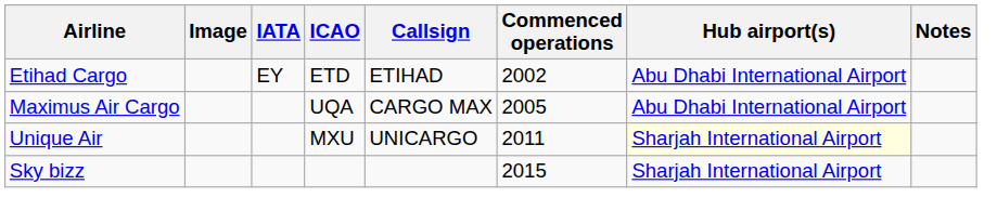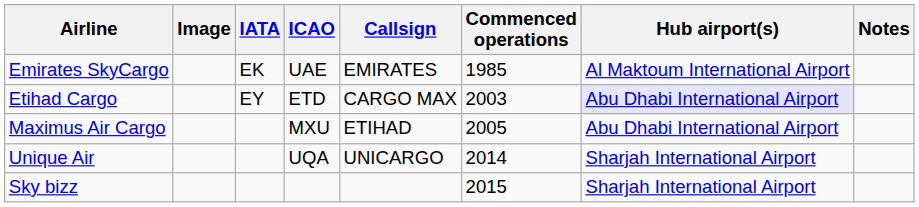+ row: Emirates SkyCargo | EK | UAE | EMIRATES | 1985 | Al Maktoum International Airport
Etihad Cargo | Callsign: ETIHAD -> CARGO MAX
Etihad Cargo | Commenced operations: 2002 -> 2003
Etihad Cargo | Hub airport(s): no background -> lavender background
Maximus Air Cargo | ICAO: UQA -> MXU
Maximus Air Cargo | Callsign: CARGO MAX -> ETIHAD
Unique Air | ICAO: MXU -> UQA
Unique Air | Commenced operations: 2011 -> 2014
Unique Air | Hub airport(s): lightyellow background -> no background
